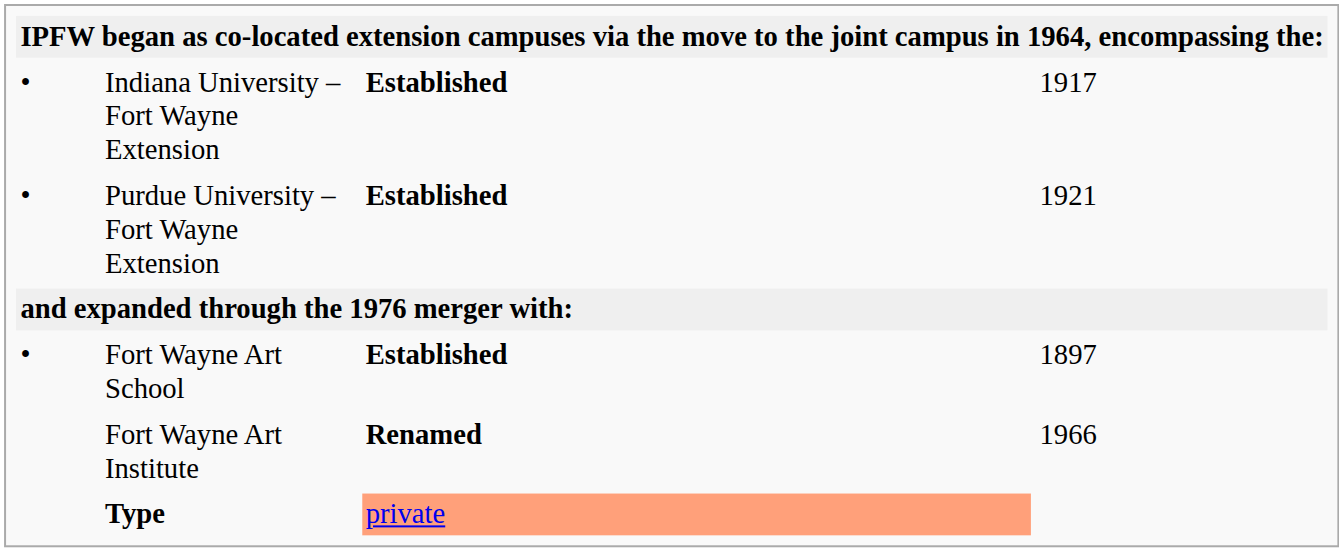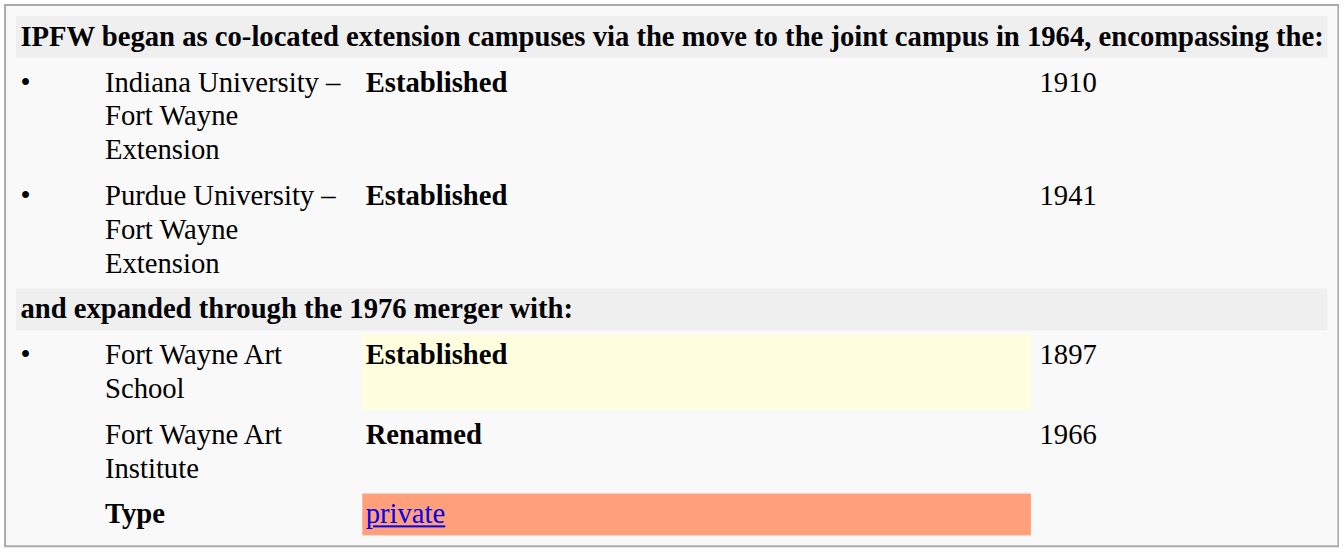Indiana University – Fort Wayne Extension | column 4: 1917 -> 1910
Purdue University – Fort Wayne Extension | column 4: 1921 -> 1941
Fort Wayne Art School | column 3: no background -> lightyellow background
